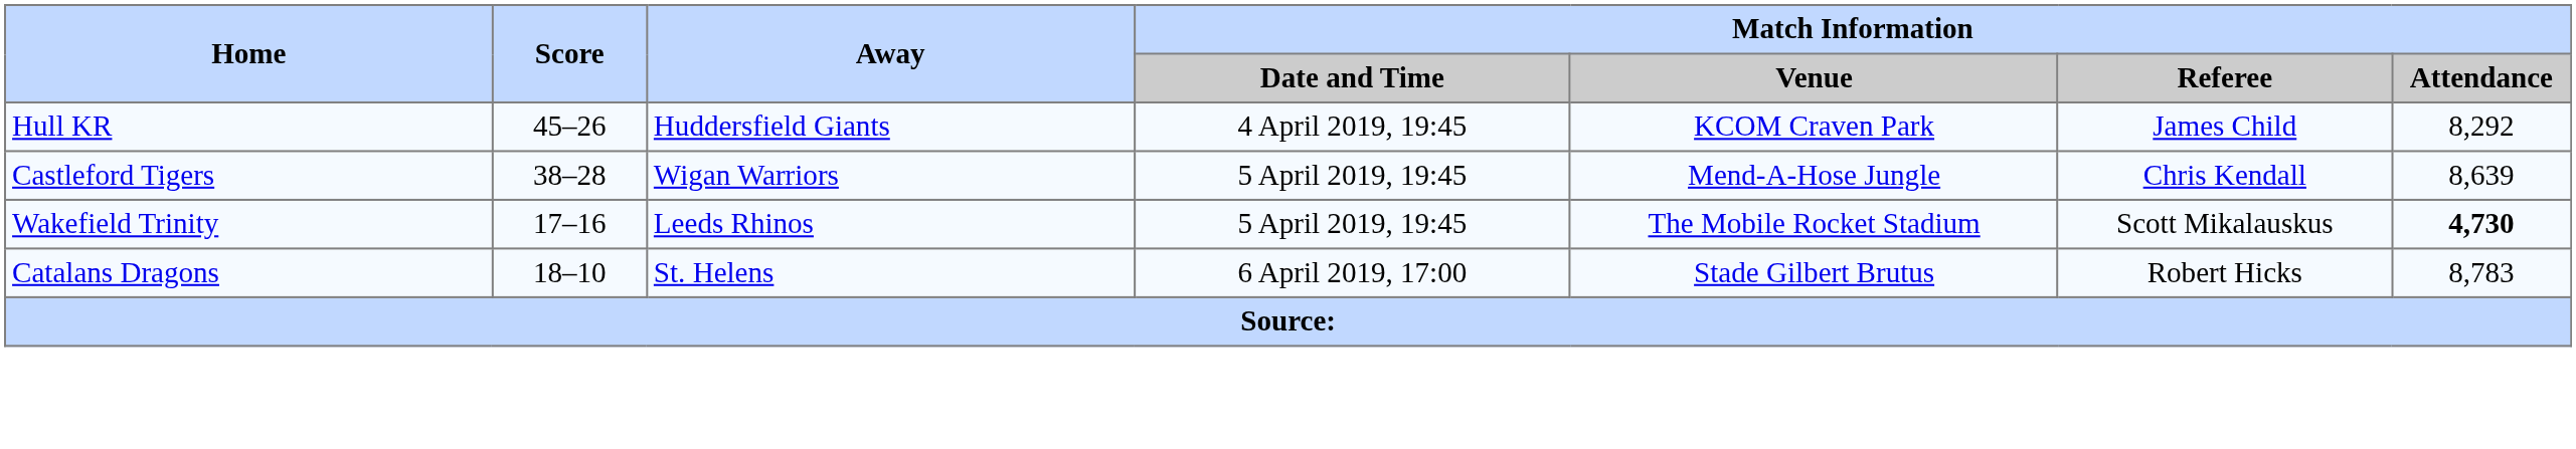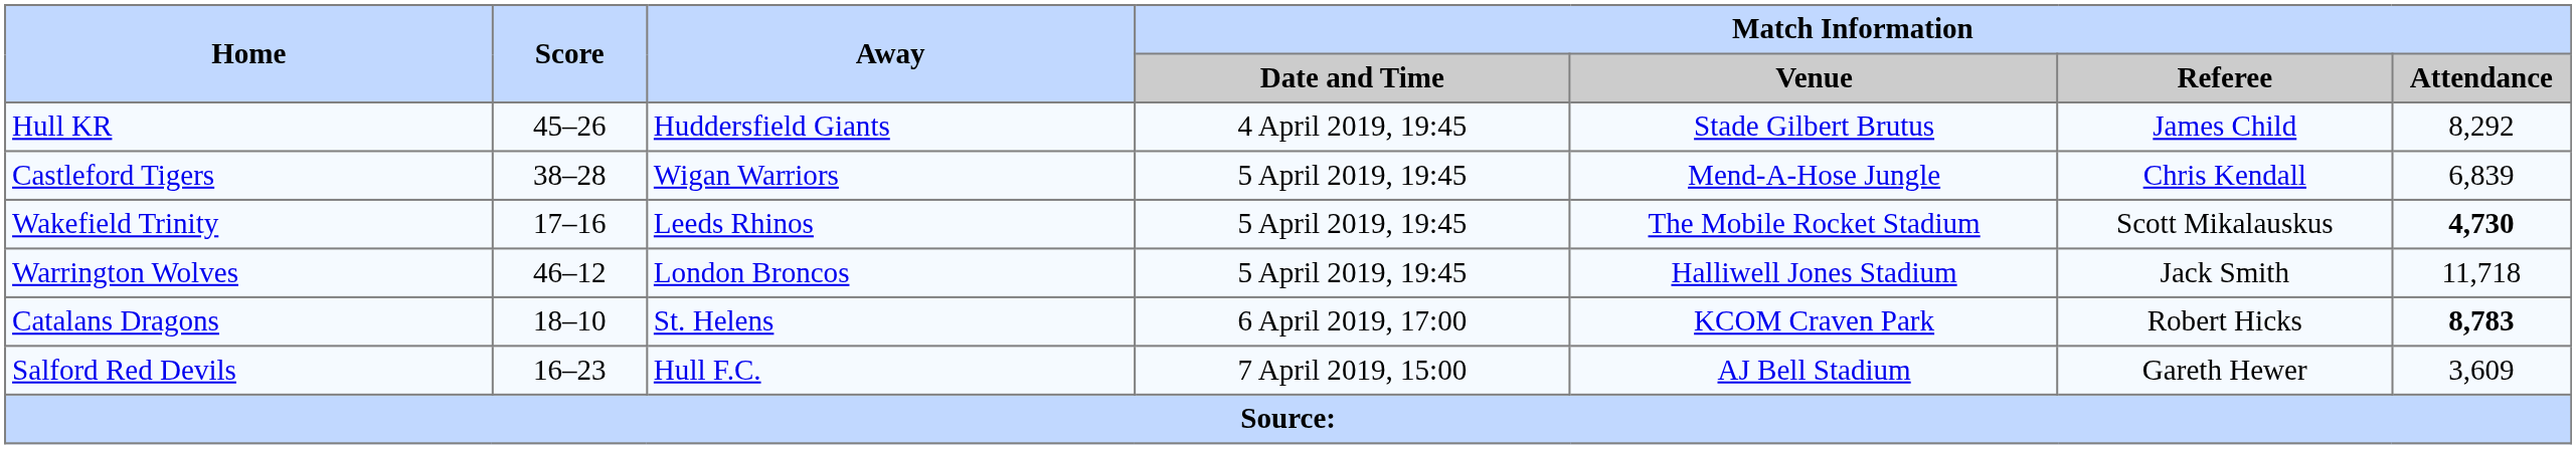Hull KR | Match Information / Venue: KCOM Craven Park -> Stade Gilbert Brutus
Castleford Tigers | Match Information / Attendance: 8,639 -> 6,839
+ row: Warrington Wolves | 46–12 | London Broncos | 5 April 2019, 19:45 | Halliwell Jones Stadium | Jack Smith | 11,718
Catalans Dragons | Match Information / Venue: Stade Gilbert Brutus -> KCOM Craven Park
Catalans Dragons | Match Information / Attendance: normal -> bold
+ row: Salford Red Devils | 16–23 | Hull F.C. | 7 April 2019, 15:00 | AJ Bell Stadium | Gareth Hewer | 3,609
